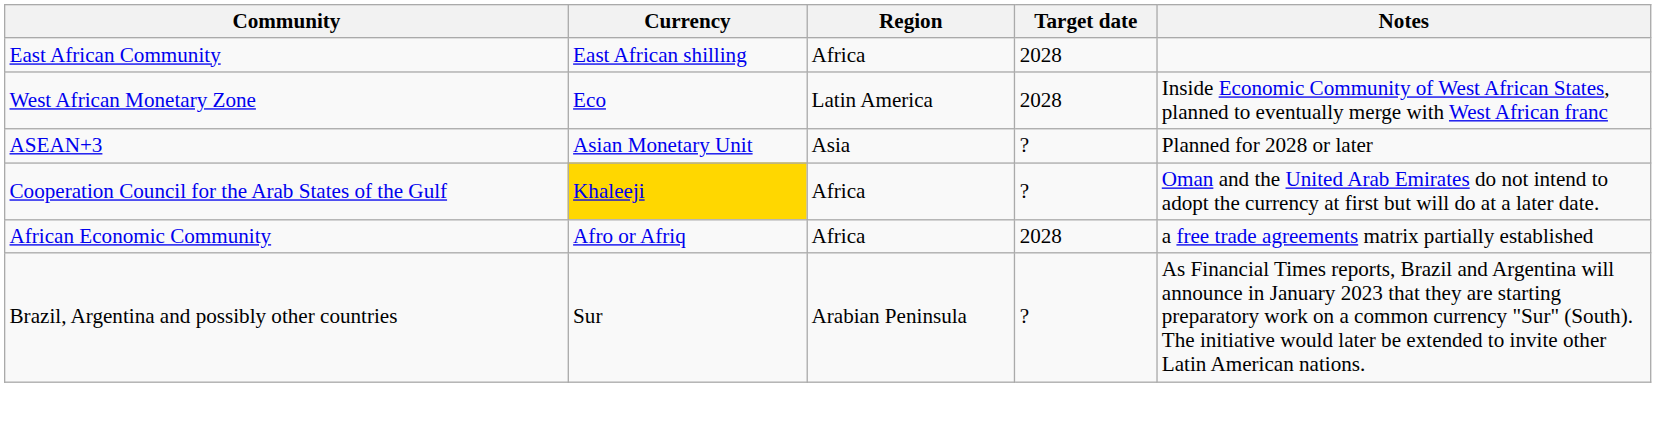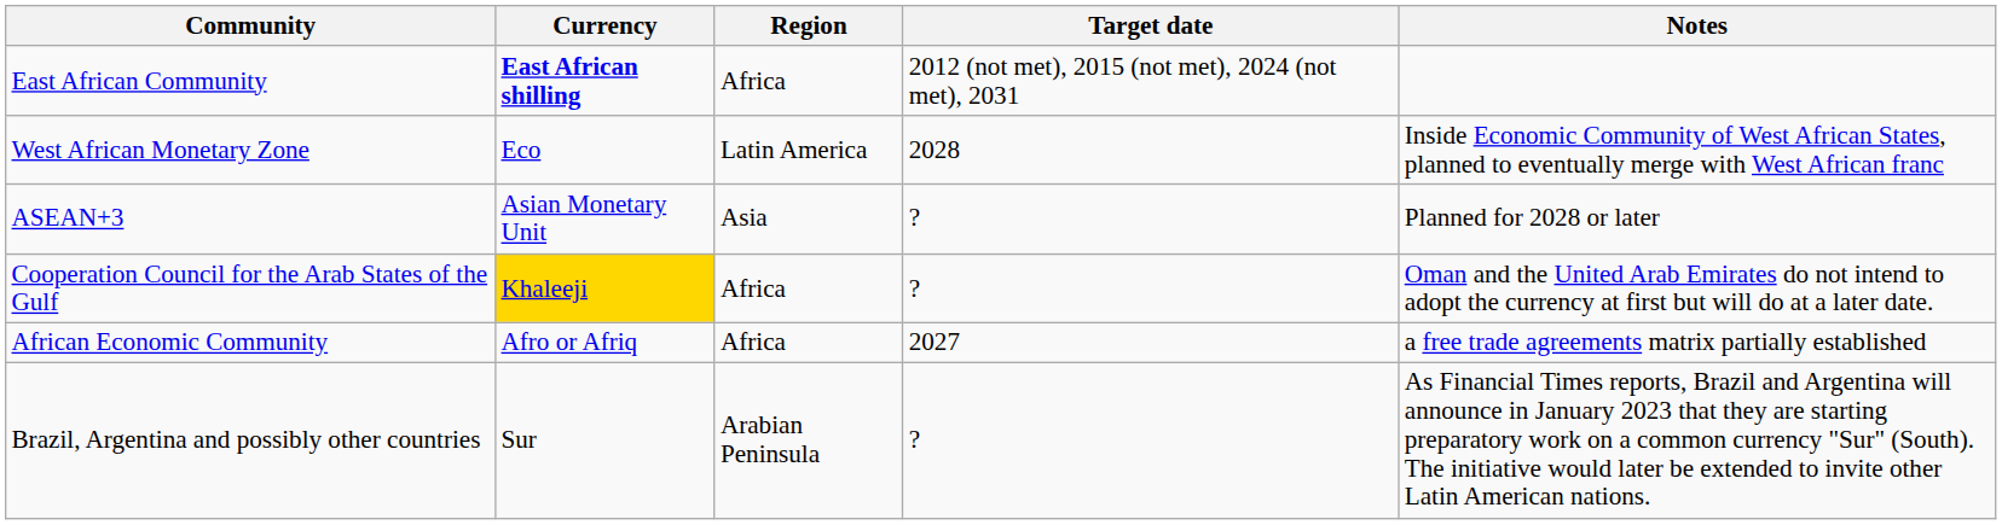East African Community | Currency: normal -> bold
East African Community | Target date: 2028 -> 2012 (not met), 2015 (not met), 2024 (not met), 2031
African Economic Community | Target date: 2028 -> 2027
